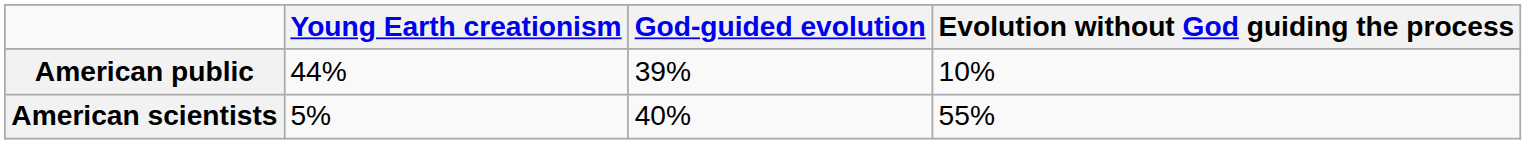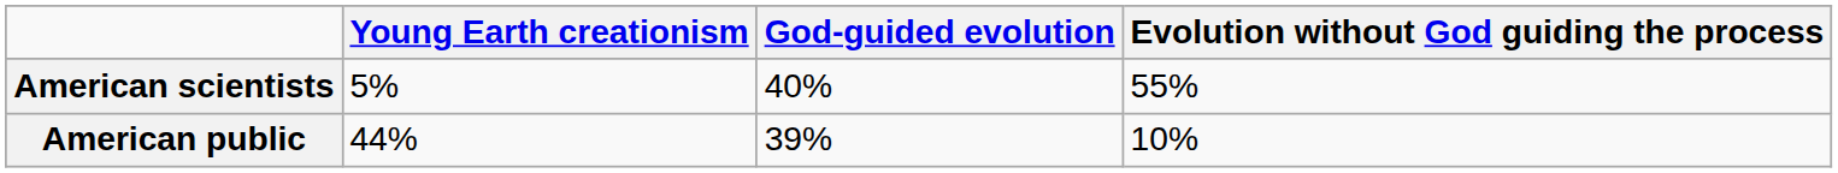rows swapped: American public <-> American scientists
